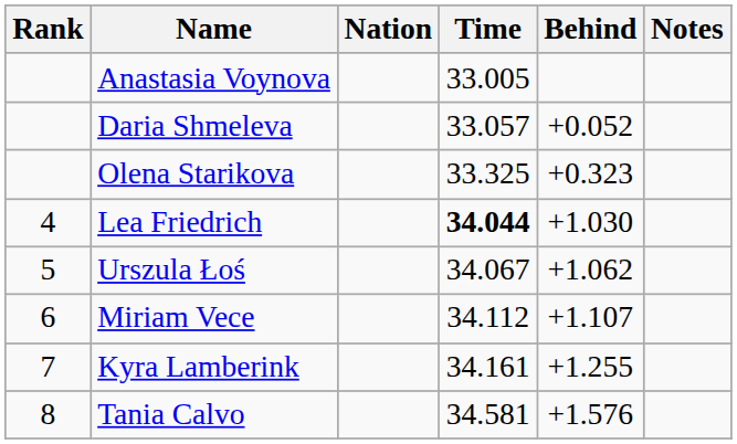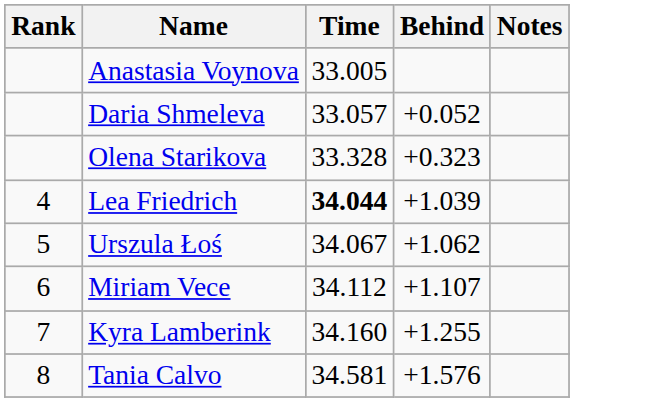- column: Nation
Olena Starikova | Time: 33.325 -> 33.328
Lea Friedrich | Behind: +1.030 -> +1.039
Kyra Lamberink | Time: 34.161 -> 34.160
